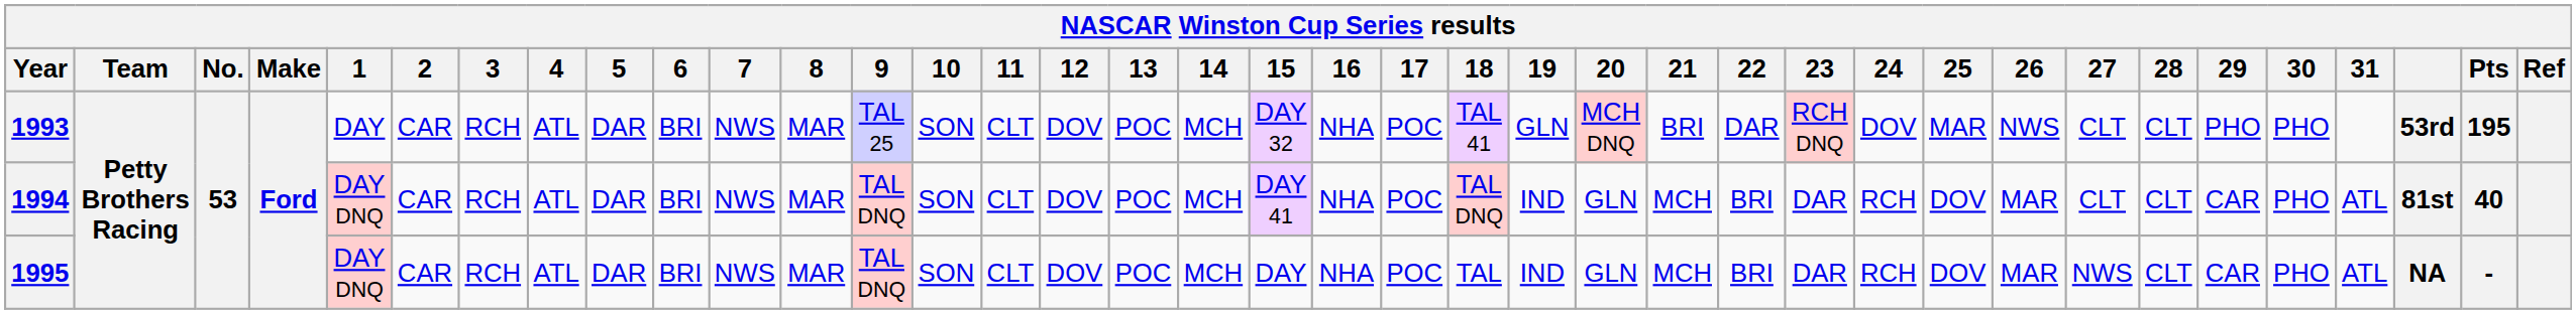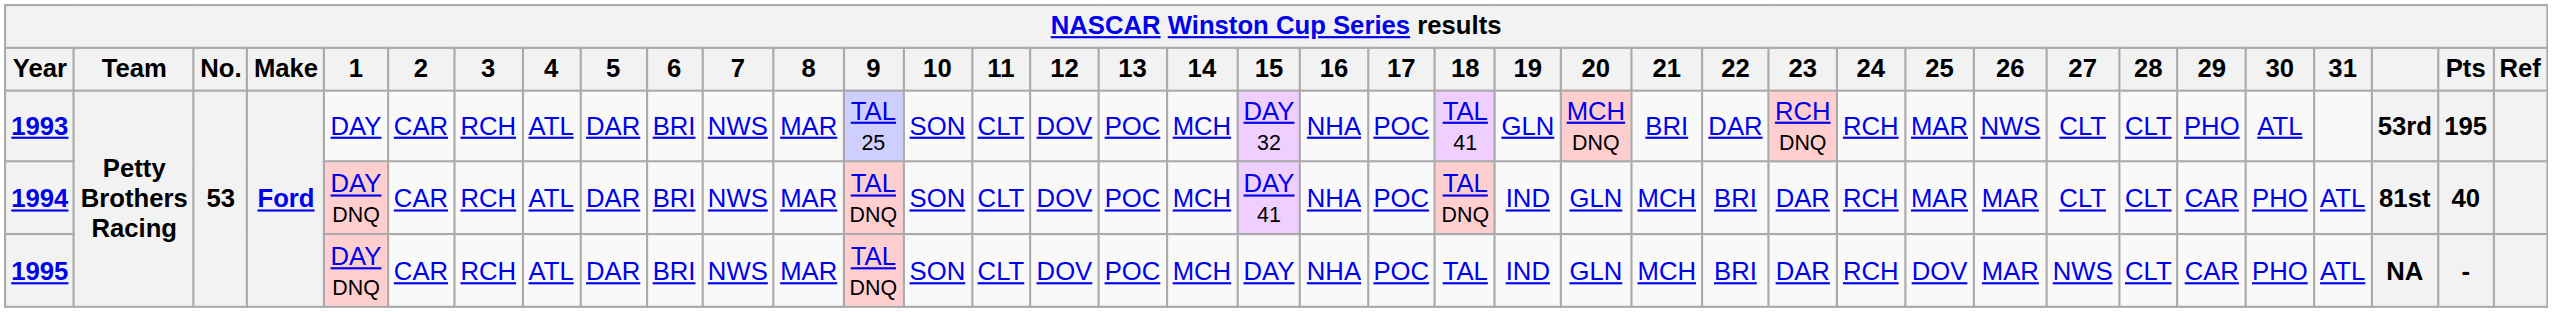1993 | 24: DOV -> RCH
1993 | 30: PHO -> ATL
1994 | 25: DOV -> MAR
